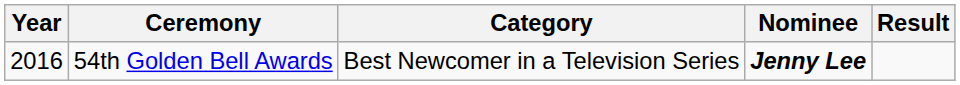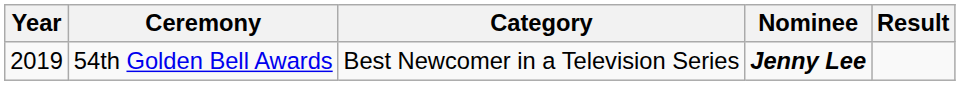54th Golden Bell Awards | Year: 2016 -> 2019
